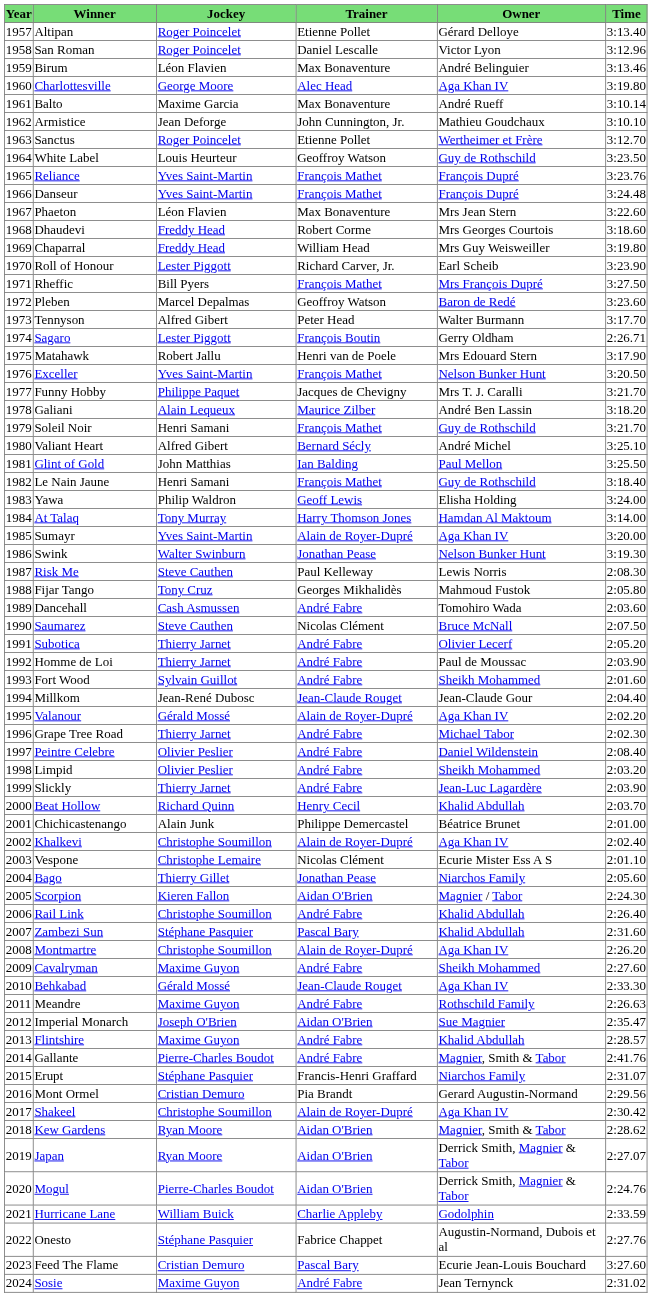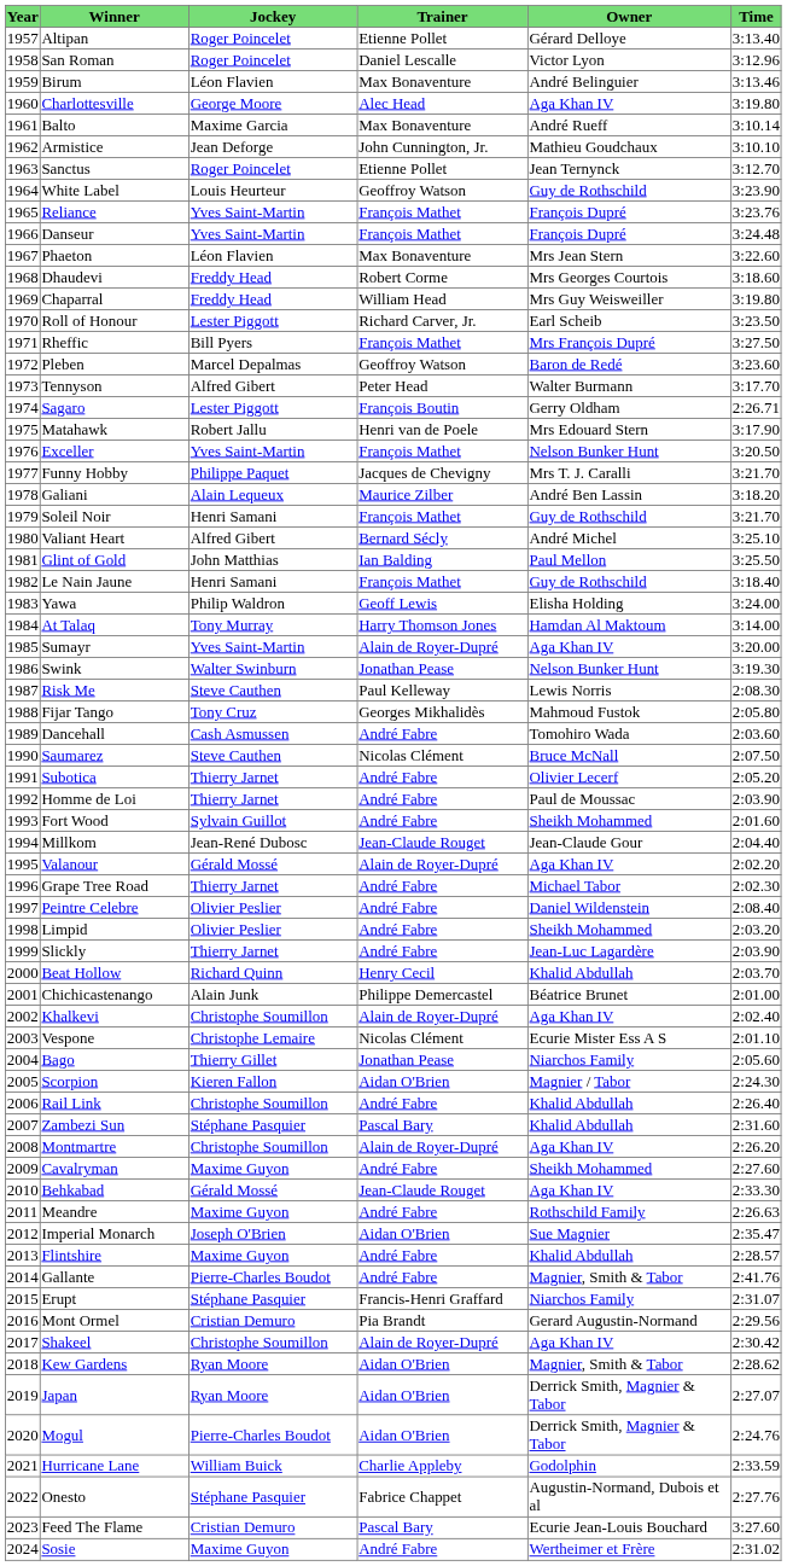Sanctus | Owner: Wertheimer et Frère -> Jean Ternynck
White Label | Time: 3:23.50 -> 3:23.90
Roll of Honour | Time: 3:23.90 -> 3:23.50
Sosie | Owner: Jean Ternynck -> Wertheimer et Frère
